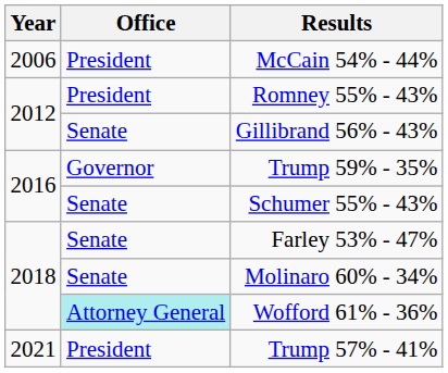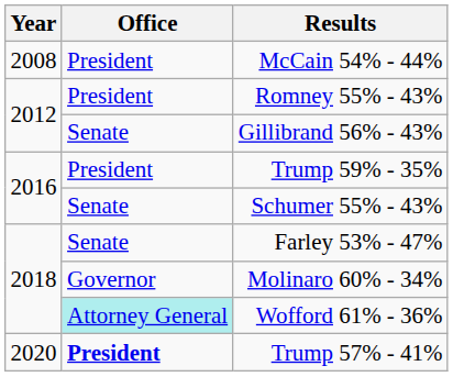McCain 54% - 44% | Year: 2006 -> 2008
Trump 59% - 35% | Office: Governor -> President
Molinaro 60% - 34% | Office: Senate -> Governor
Trump 57% - 41% | Year: 2021 -> 2020
Trump 57% - 41% | Office: normal -> bold
